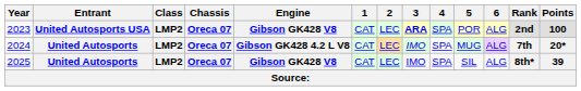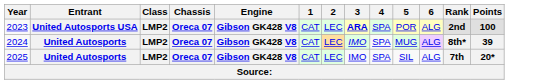2024 | Engine: Gibson GK428 4.2 L V8 -> Gibson GK428 V8
2024 | Rank: 7th -> 8th*
2024 | Points: 20* -> 39
2025 | Rank: 8th* -> 7th
2025 | Points: 39 -> 20*
